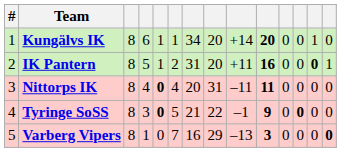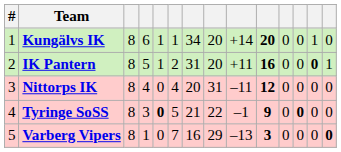Nittorps IK | column 5: bold -> normal
Nittorps IK | column 10: 11 -> 12
